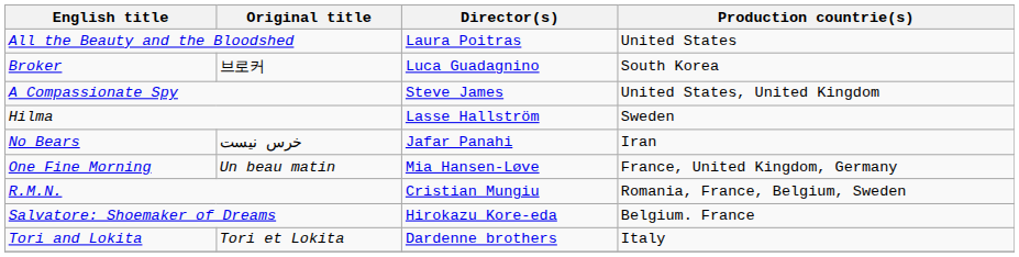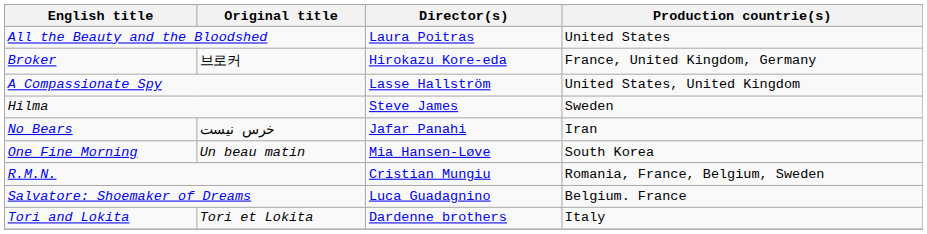Broker | Director(s): Luca Guadagnino -> Hirokazu Kore-eda
Broker | Production countrie(s): South Korea -> France, United Kingdom, Germany
A Compassionate Spy | Director(s): Steve James -> Lasse Hallström
Hilma | Director(s): Lasse Hallström -> Steve James
One Fine Morning | Production countrie(s): France, United Kingdom, Germany -> South Korea
Salvatore: Shoemaker of Dreams | Director(s): Hirokazu Kore-eda -> Luca Guadagnino
